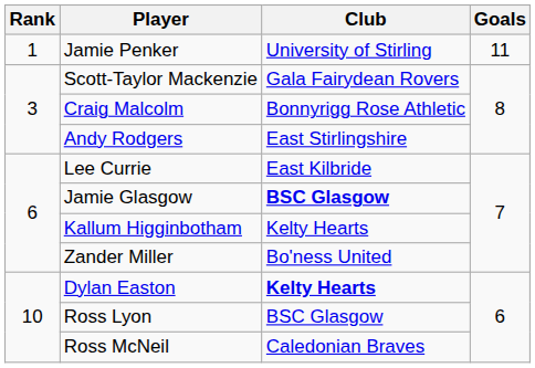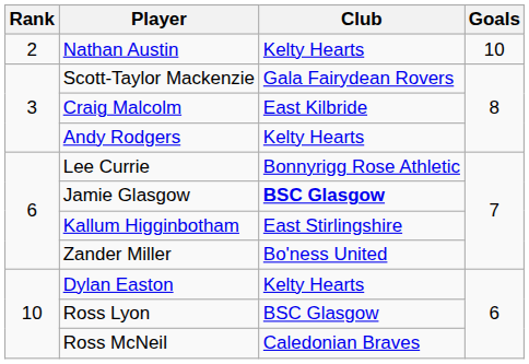- row: 1 | Jamie Penker | University of Stirling | 11
+ row: 2 | Nathan Austin | Kelty Hearts | 10
Craig Malcolm | Club: Bonnyrigg Rose Athletic -> East Kilbride
Andy Rodgers | Club: East Stirlingshire -> Kelty Hearts
Lee Currie | Club: East Kilbride -> Bonnyrigg Rose Athletic
Kallum Higginbotham | Club: Kelty Hearts -> East Stirlingshire
Dylan Easton | Club: bold -> normal
